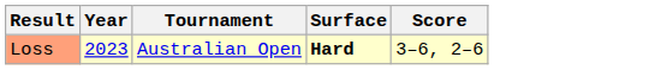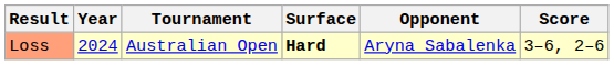+ column: Opponent | Aryna Sabalenka
Loss | Year: 2023 -> 2024
